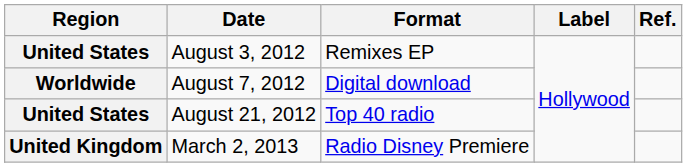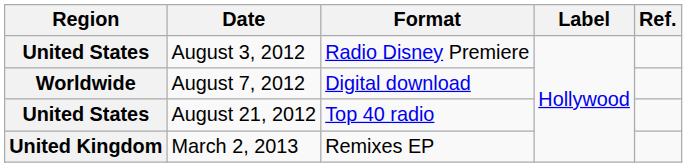August 3, 2012 | Format: Remixes EP -> Radio Disney Premiere
March 2, 2013 | Format: Radio Disney Premiere -> Remixes EP
